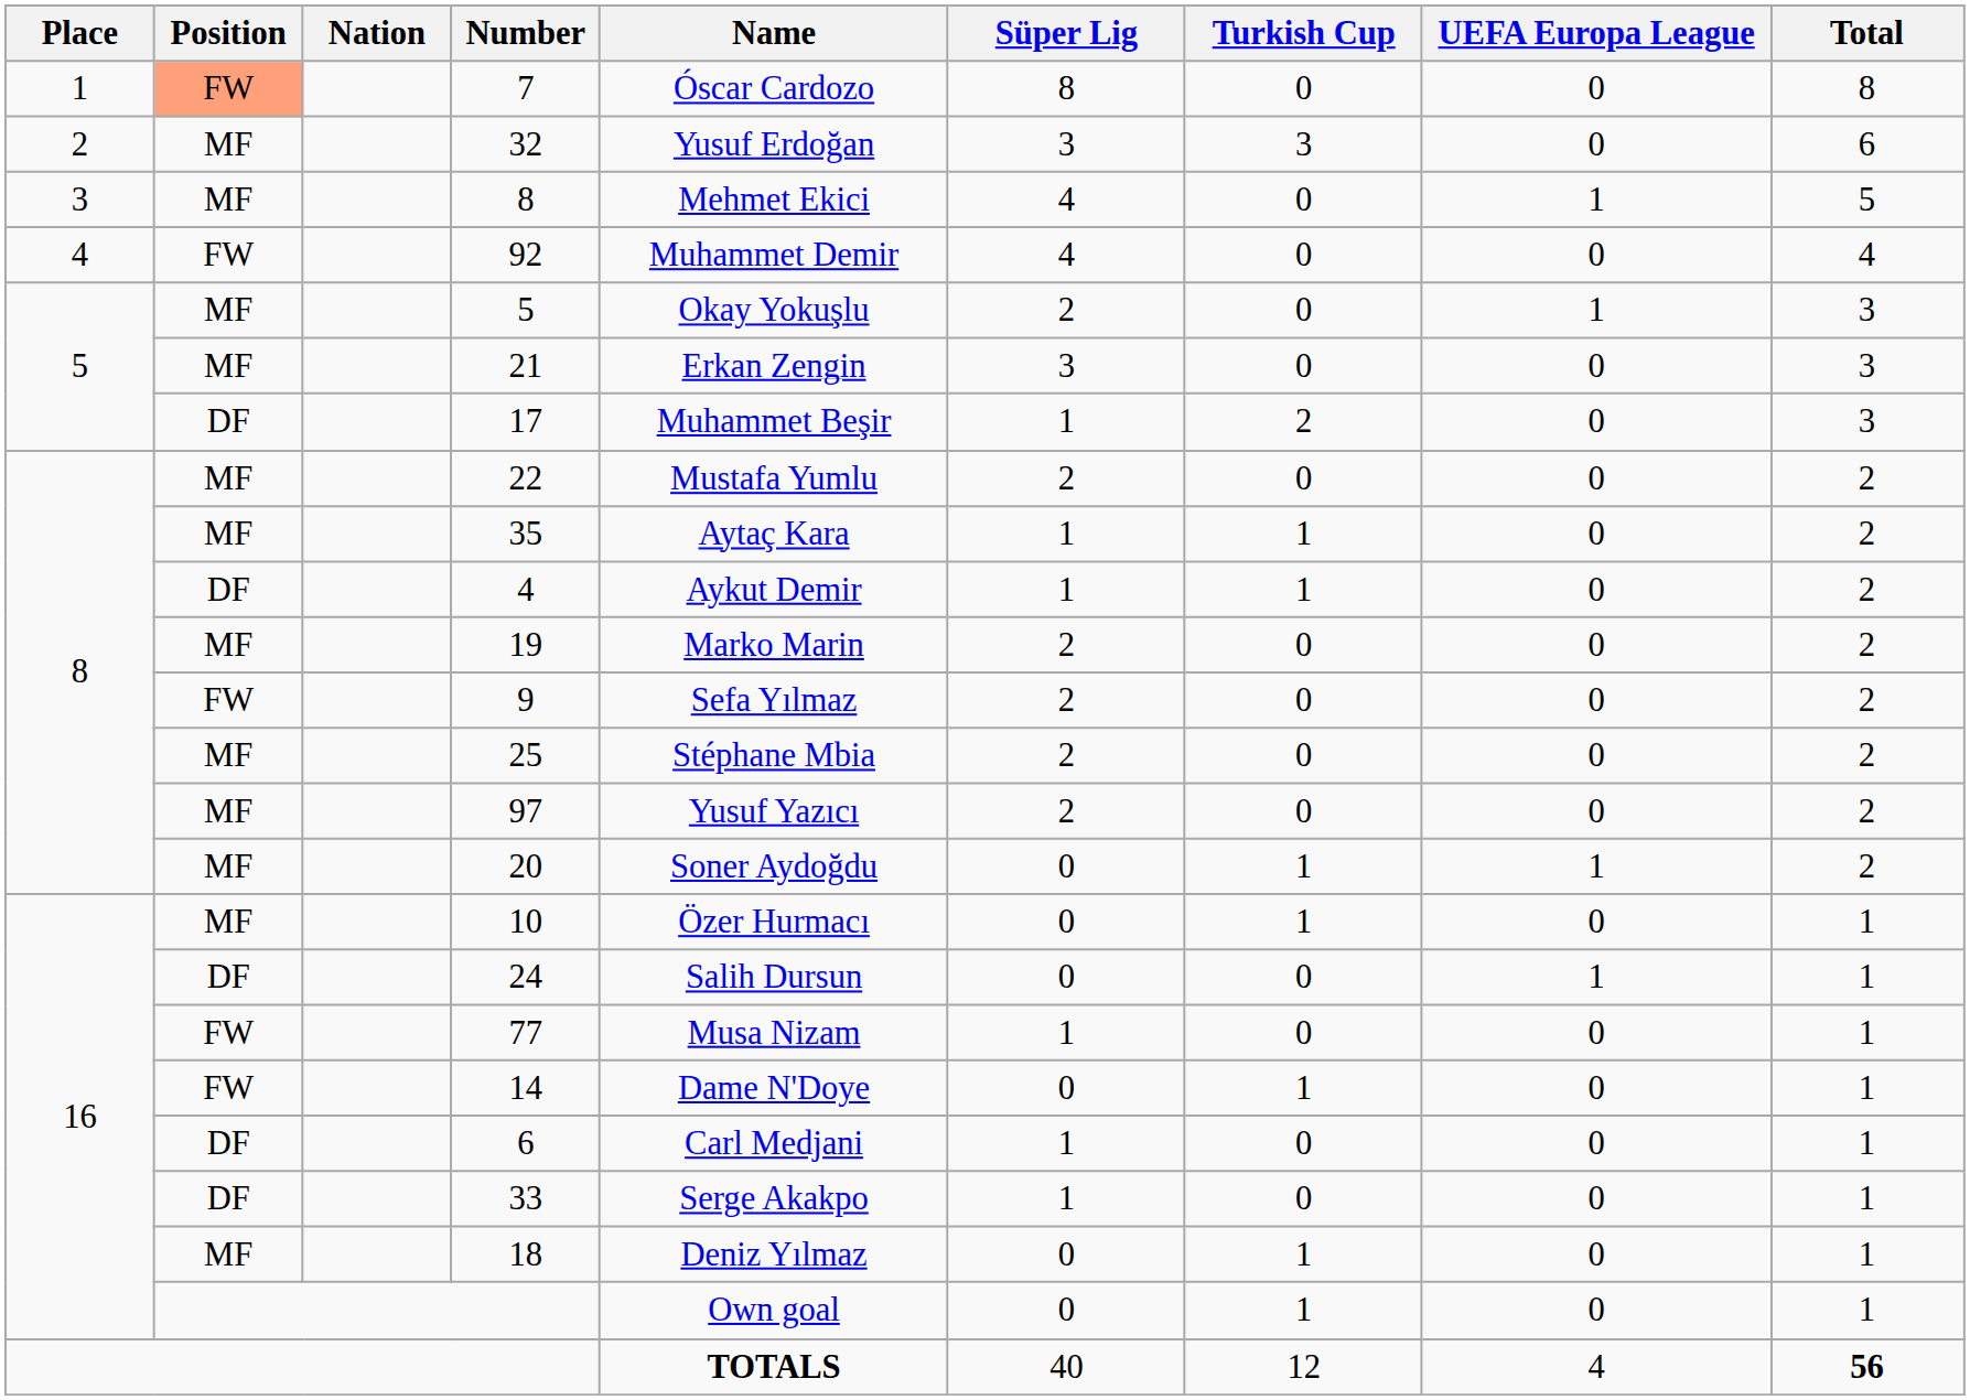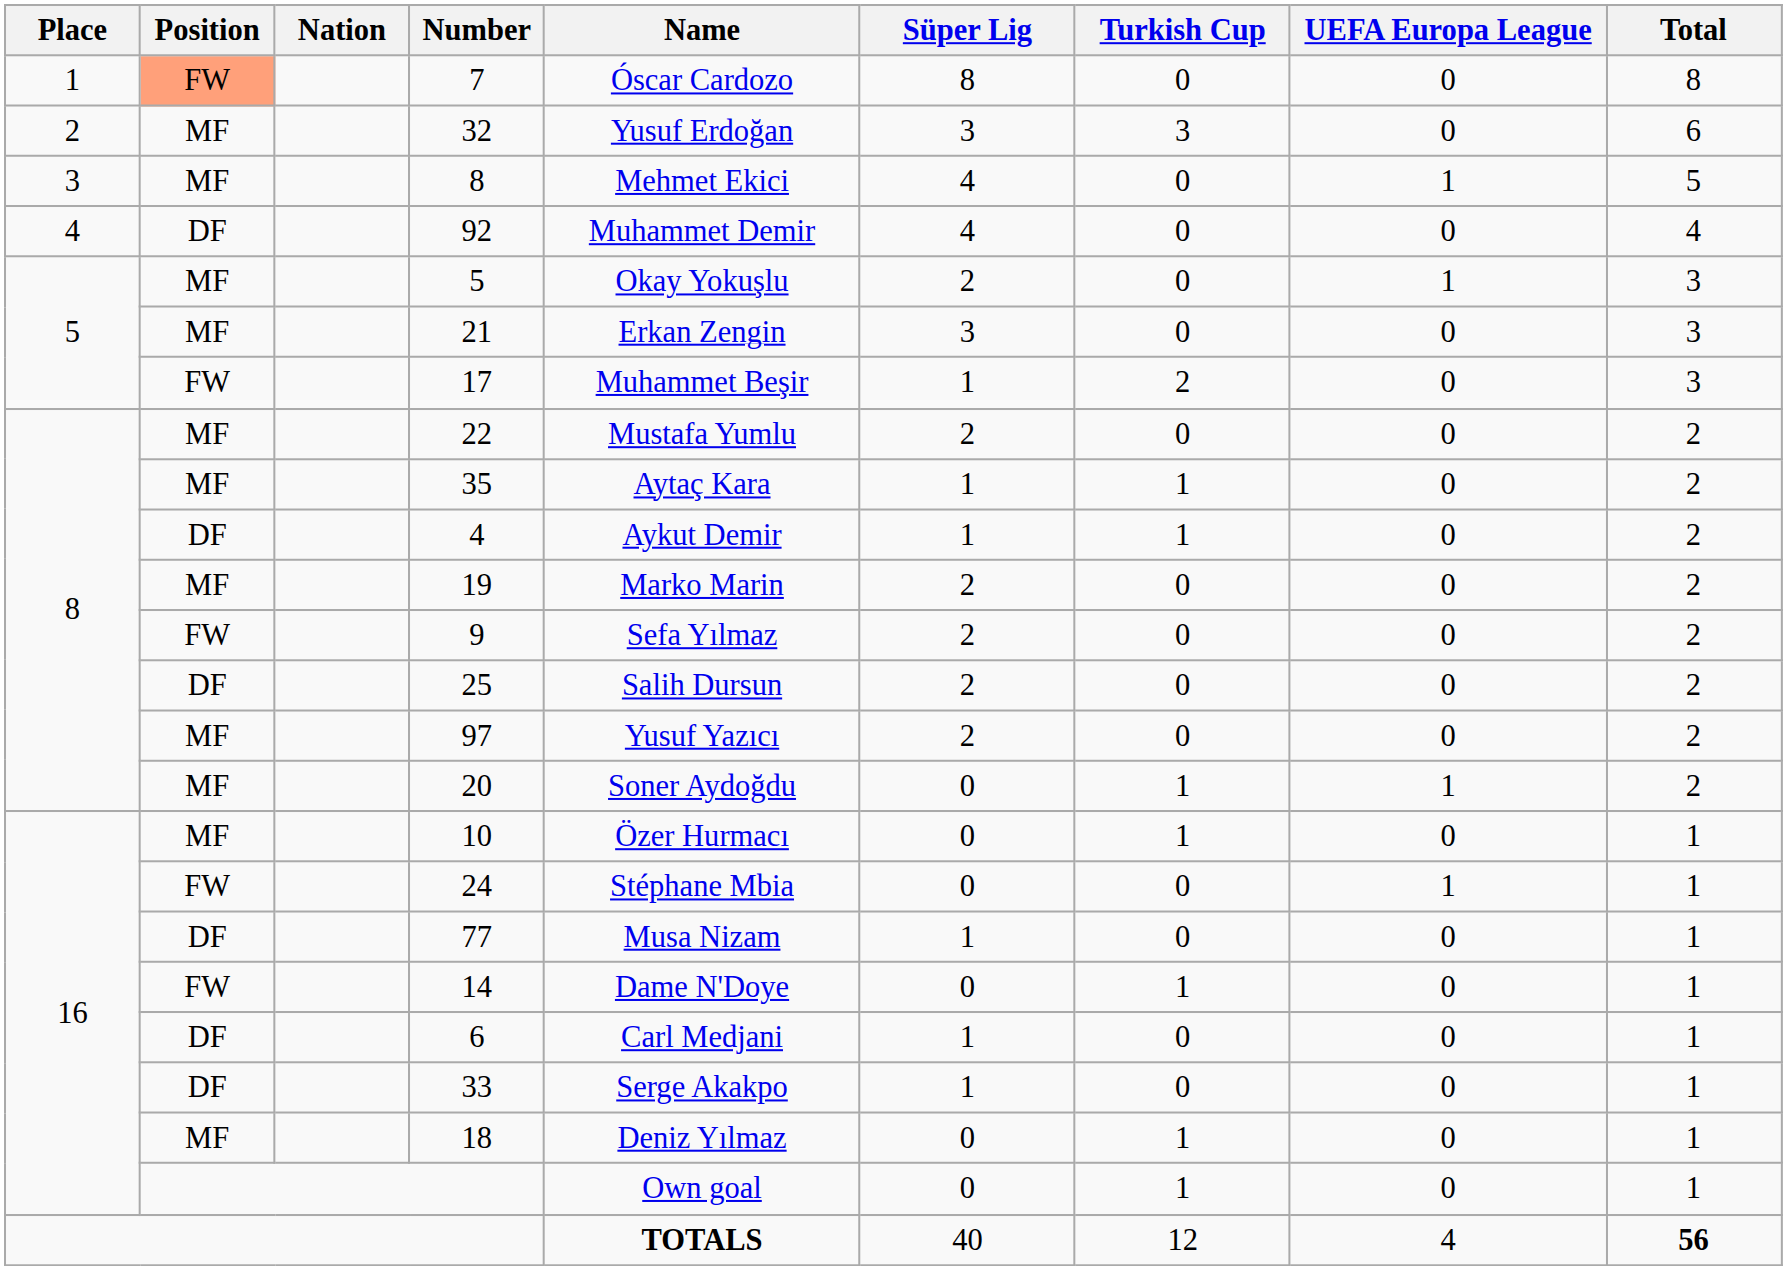92 | Position: FW -> DF
17 | Position: DF -> FW
25 | Position: MF -> DF
25 | Name: Stéphane Mbia -> Salih Dursun
24 | Position: DF -> FW
24 | Name: Salih Dursun -> Stéphane Mbia
77 | Position: FW -> DF
